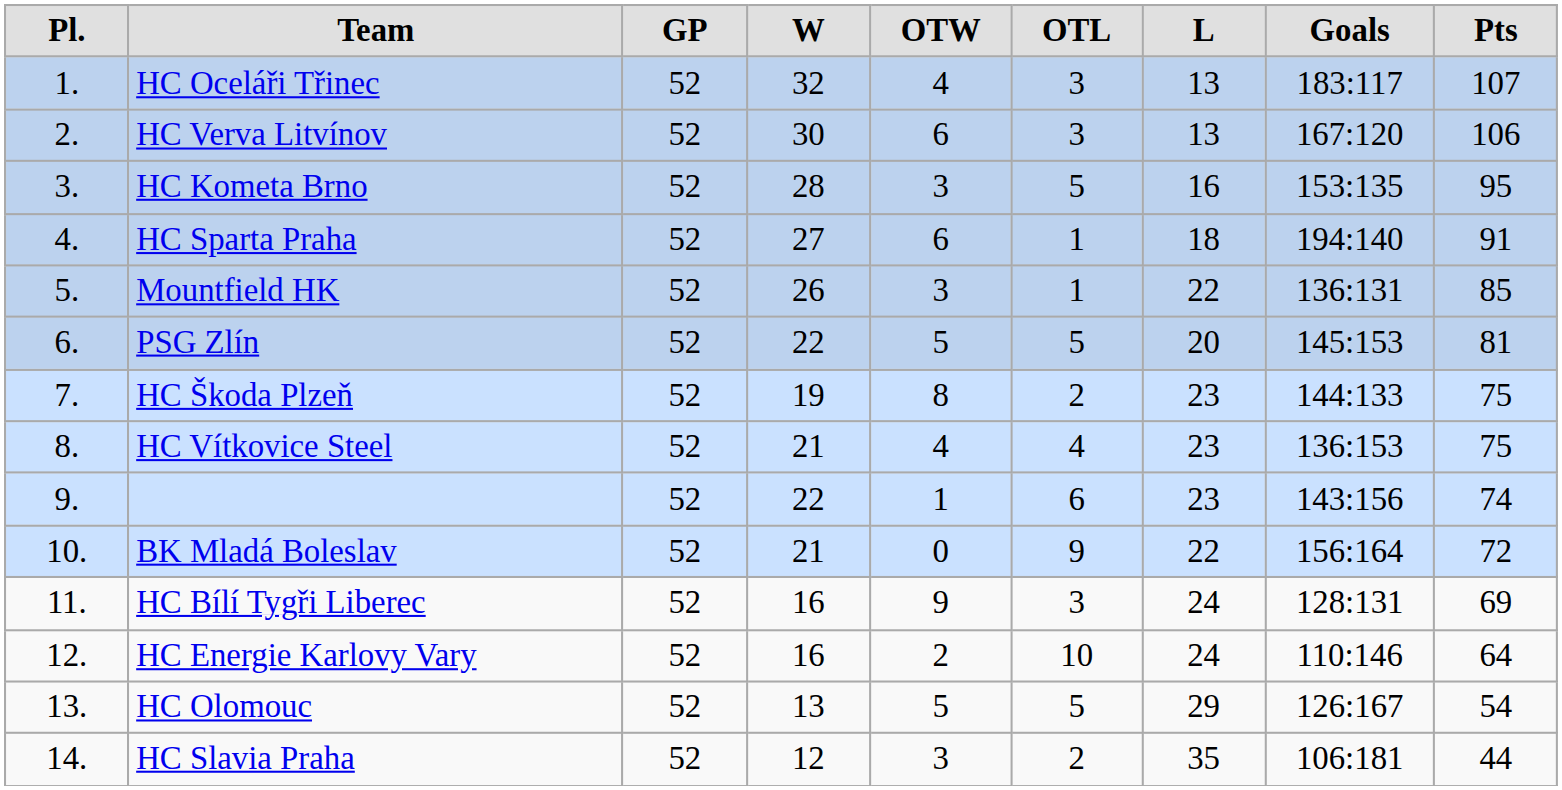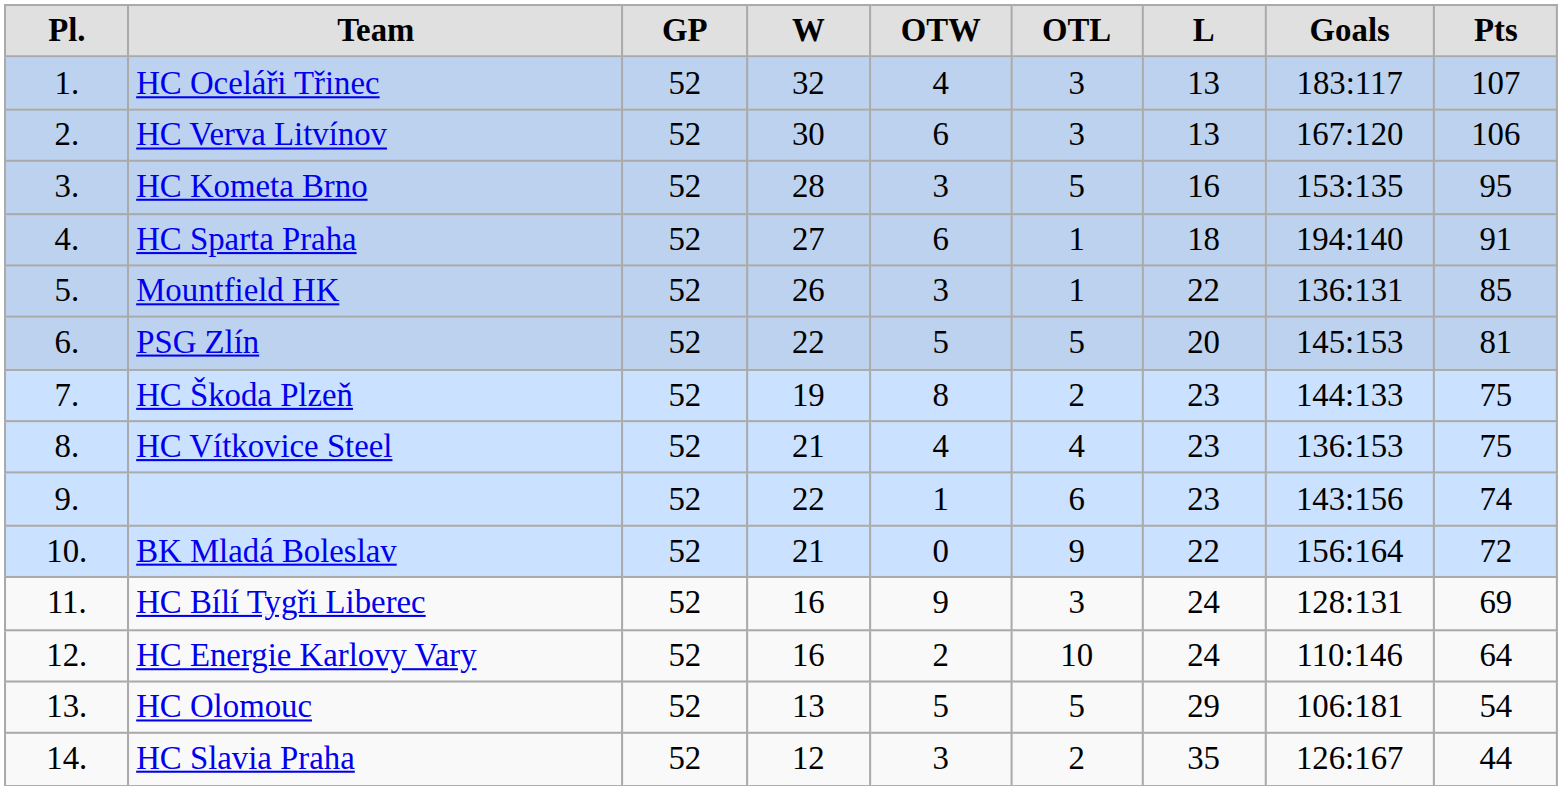HC Olomouc | column 8: 126:167 -> 106:181
HC Slavia Praha | column 8: 106:181 -> 126:167
